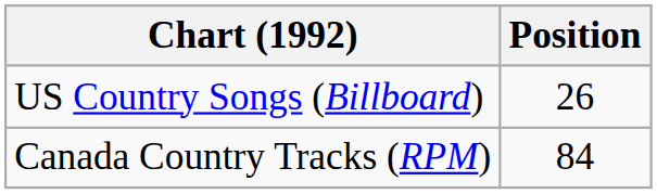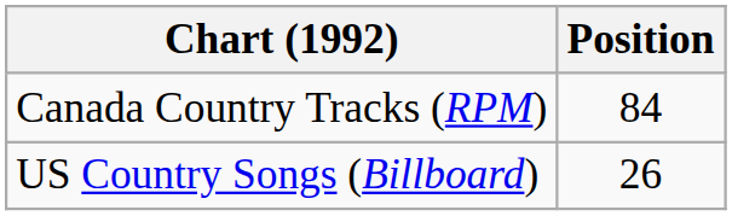rows swapped: Canada Country Tracks (RPM) <-> US Country Songs (Billboard)
